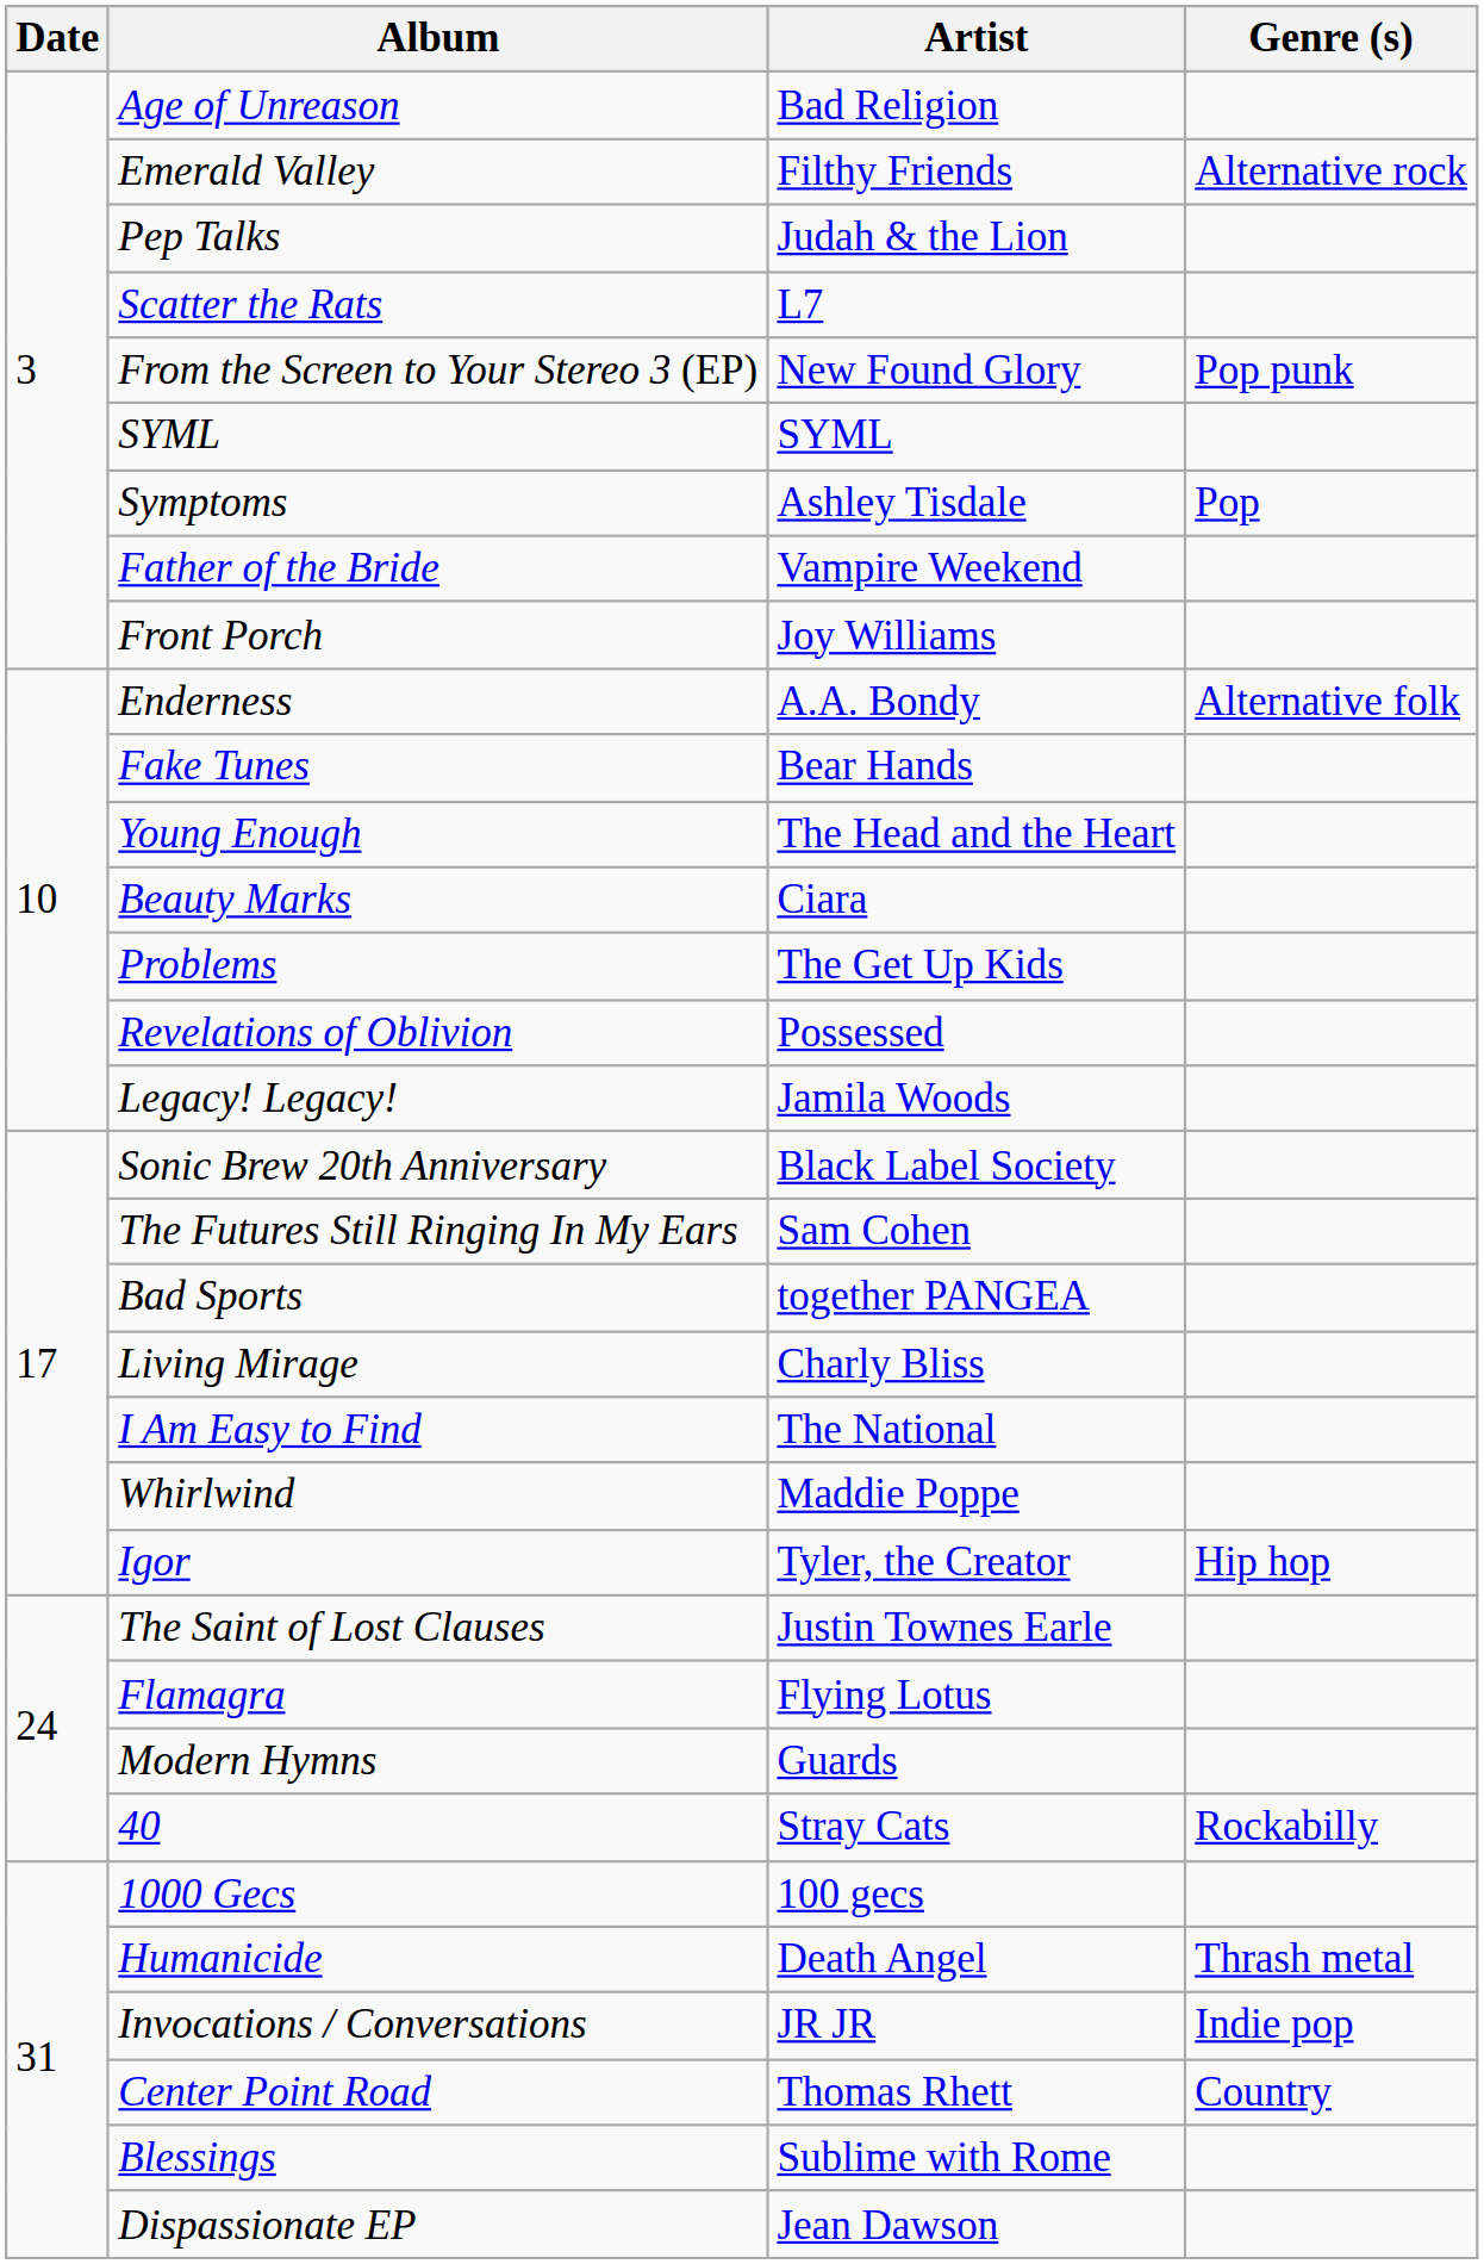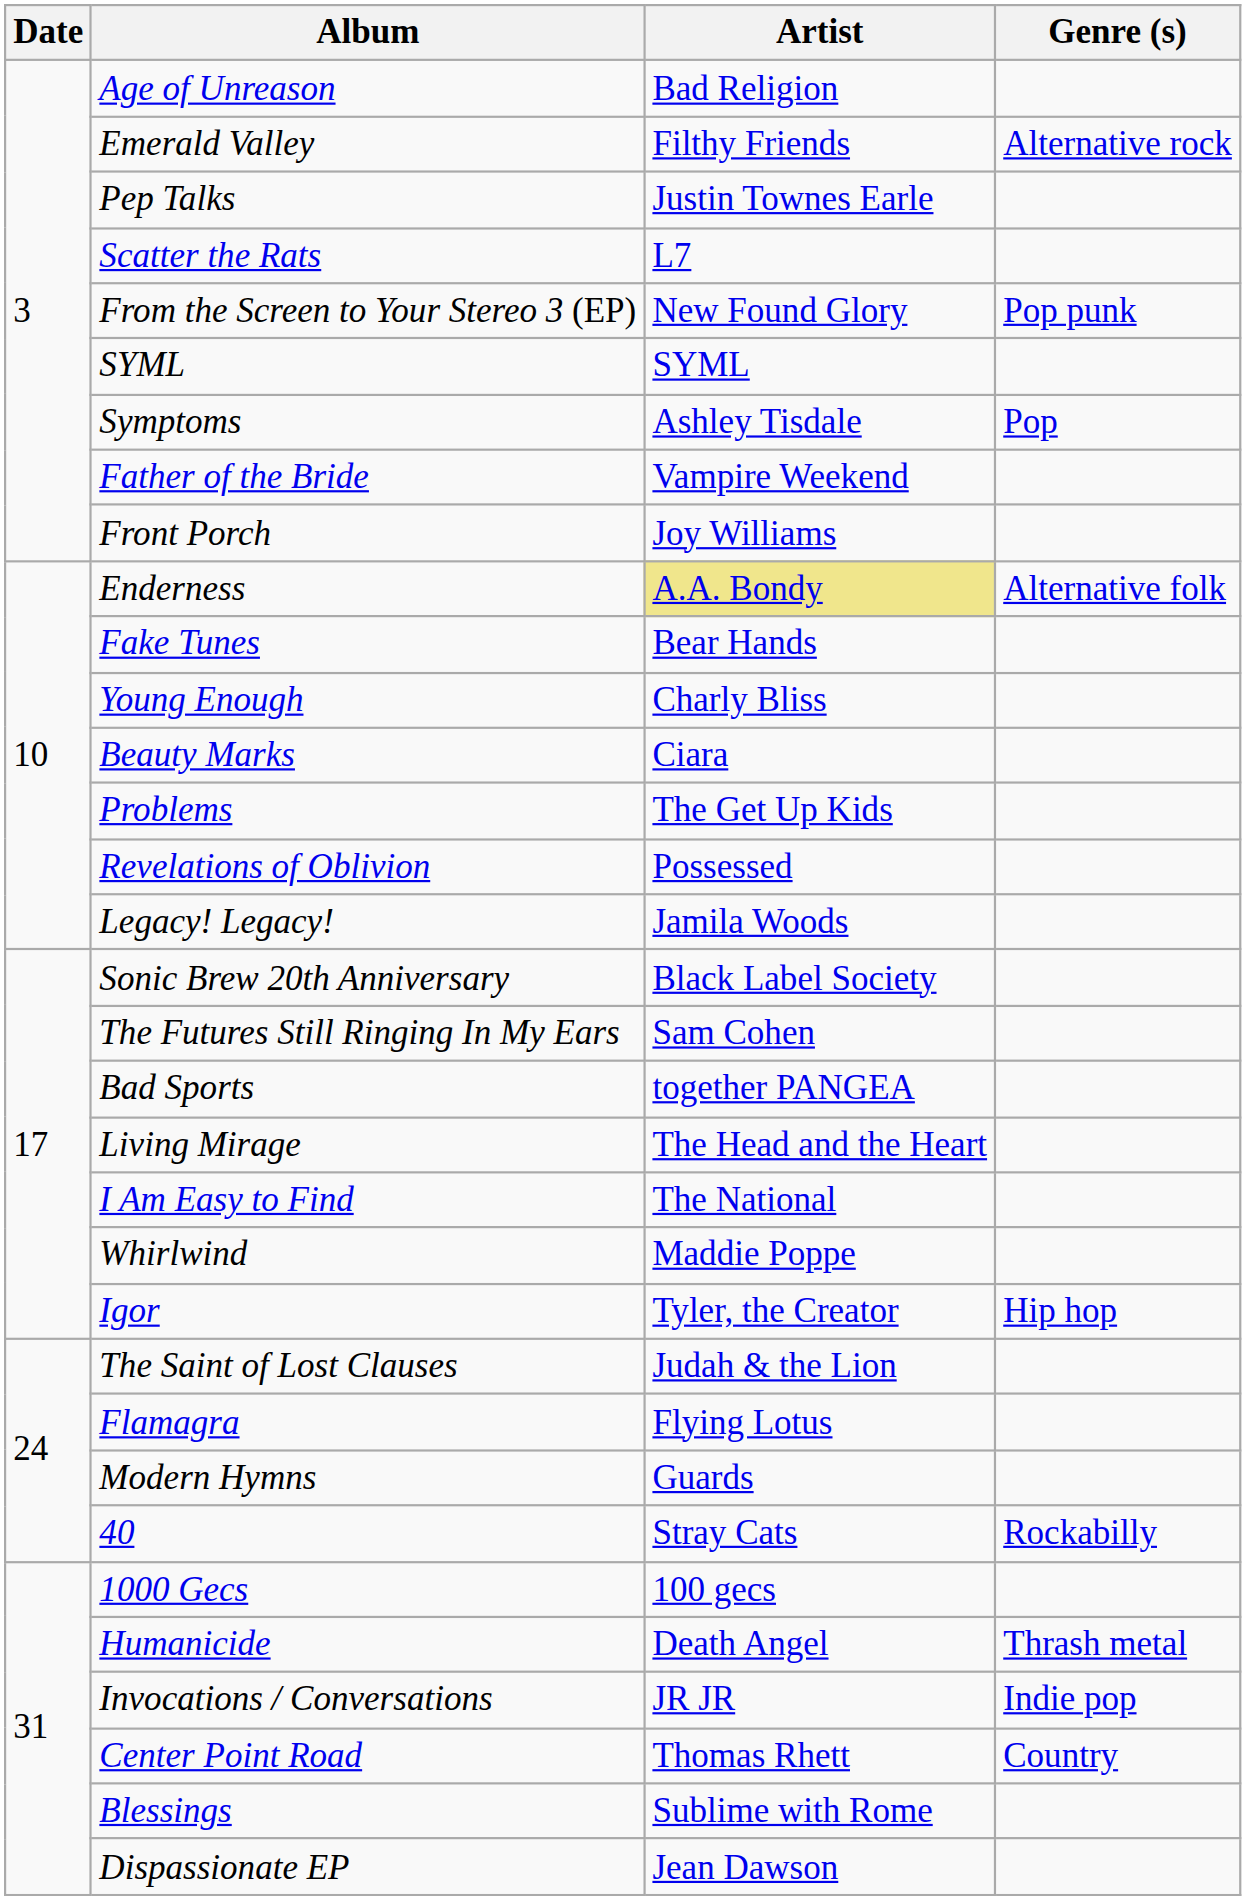Pep Talks | Artist: Judah & the Lion -> Justin Townes Earle
Enderness | Artist: no background -> khaki background
Young Enough | Artist: The Head and the Heart -> Charly Bliss
Living Mirage | Artist: Charly Bliss -> The Head and the Heart
The Saint of Lost Clauses | Artist: Justin Townes Earle -> Judah & the Lion
